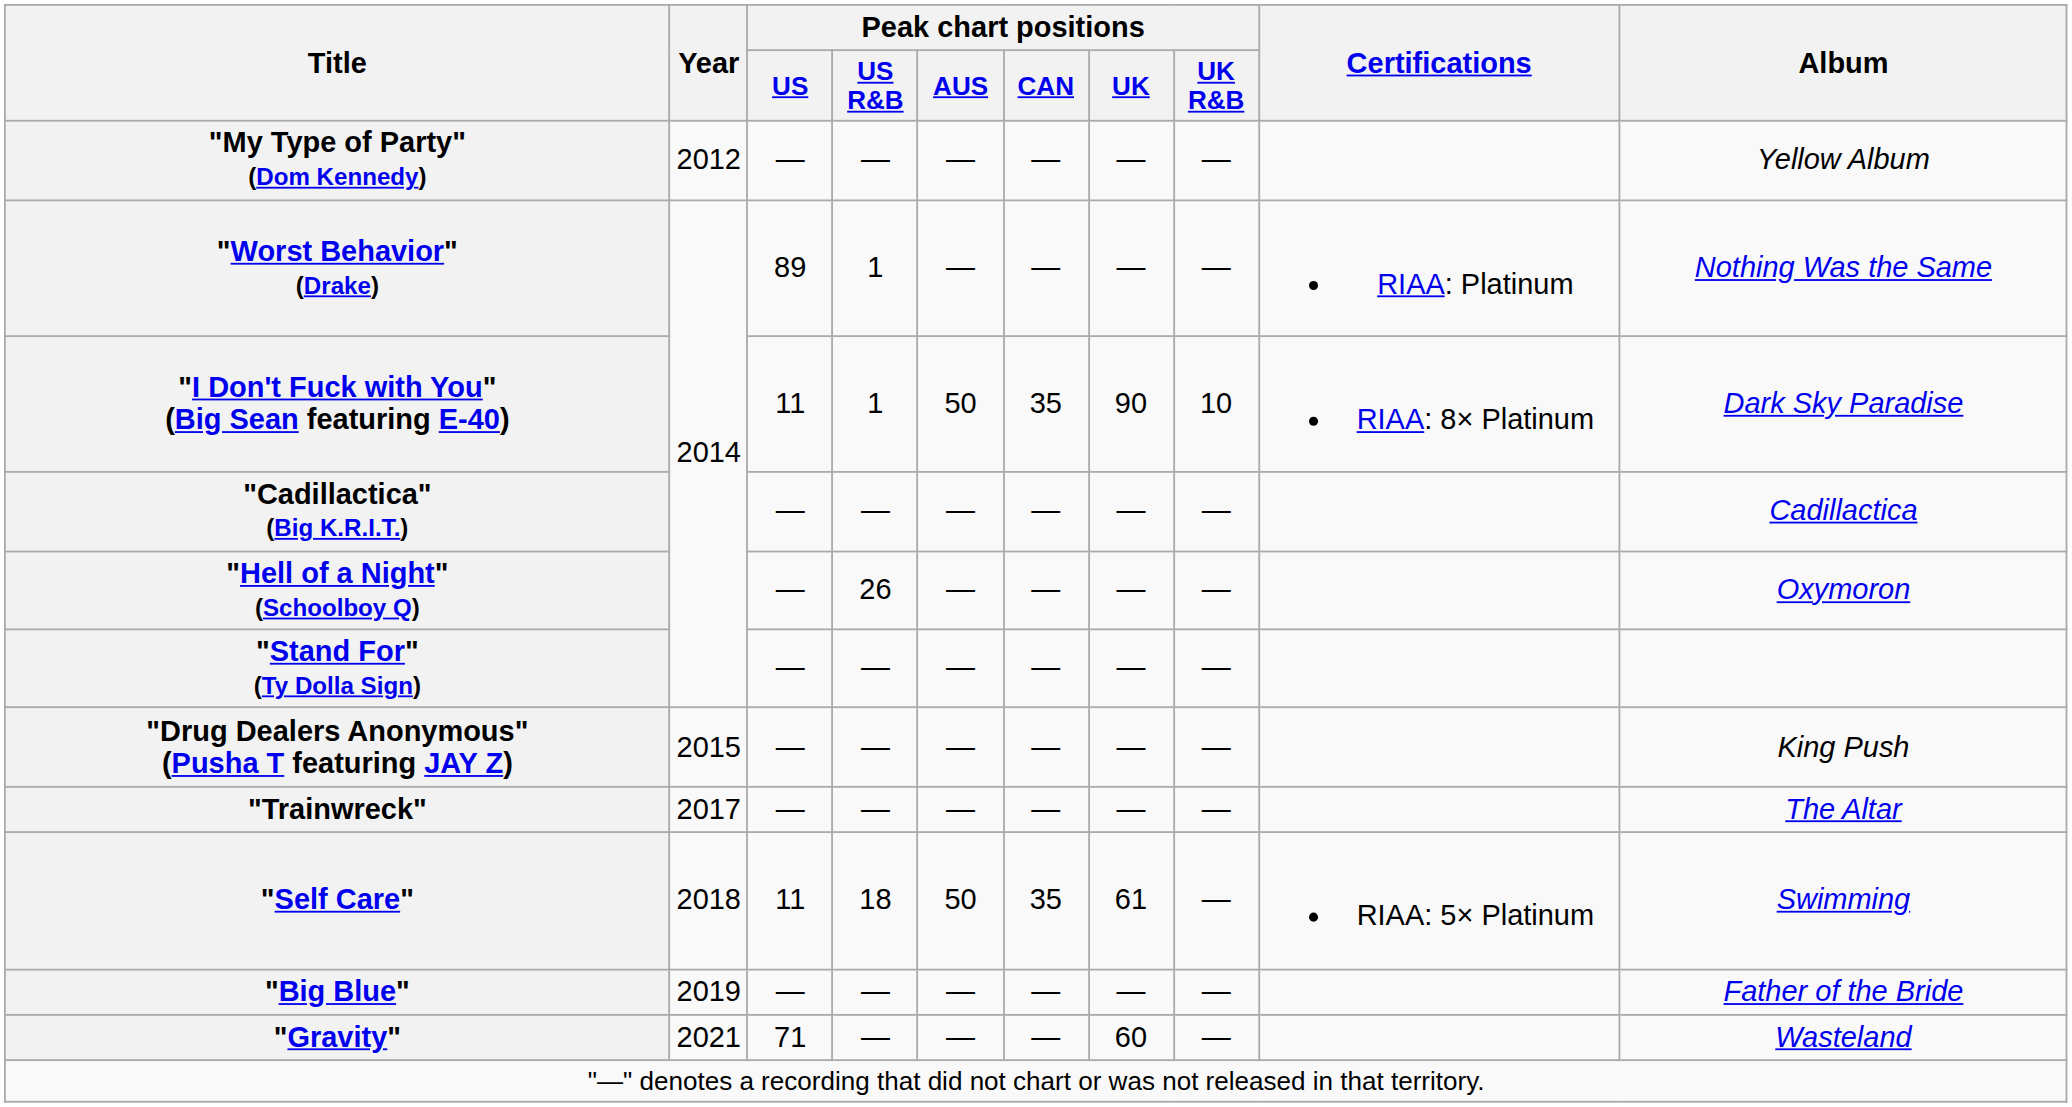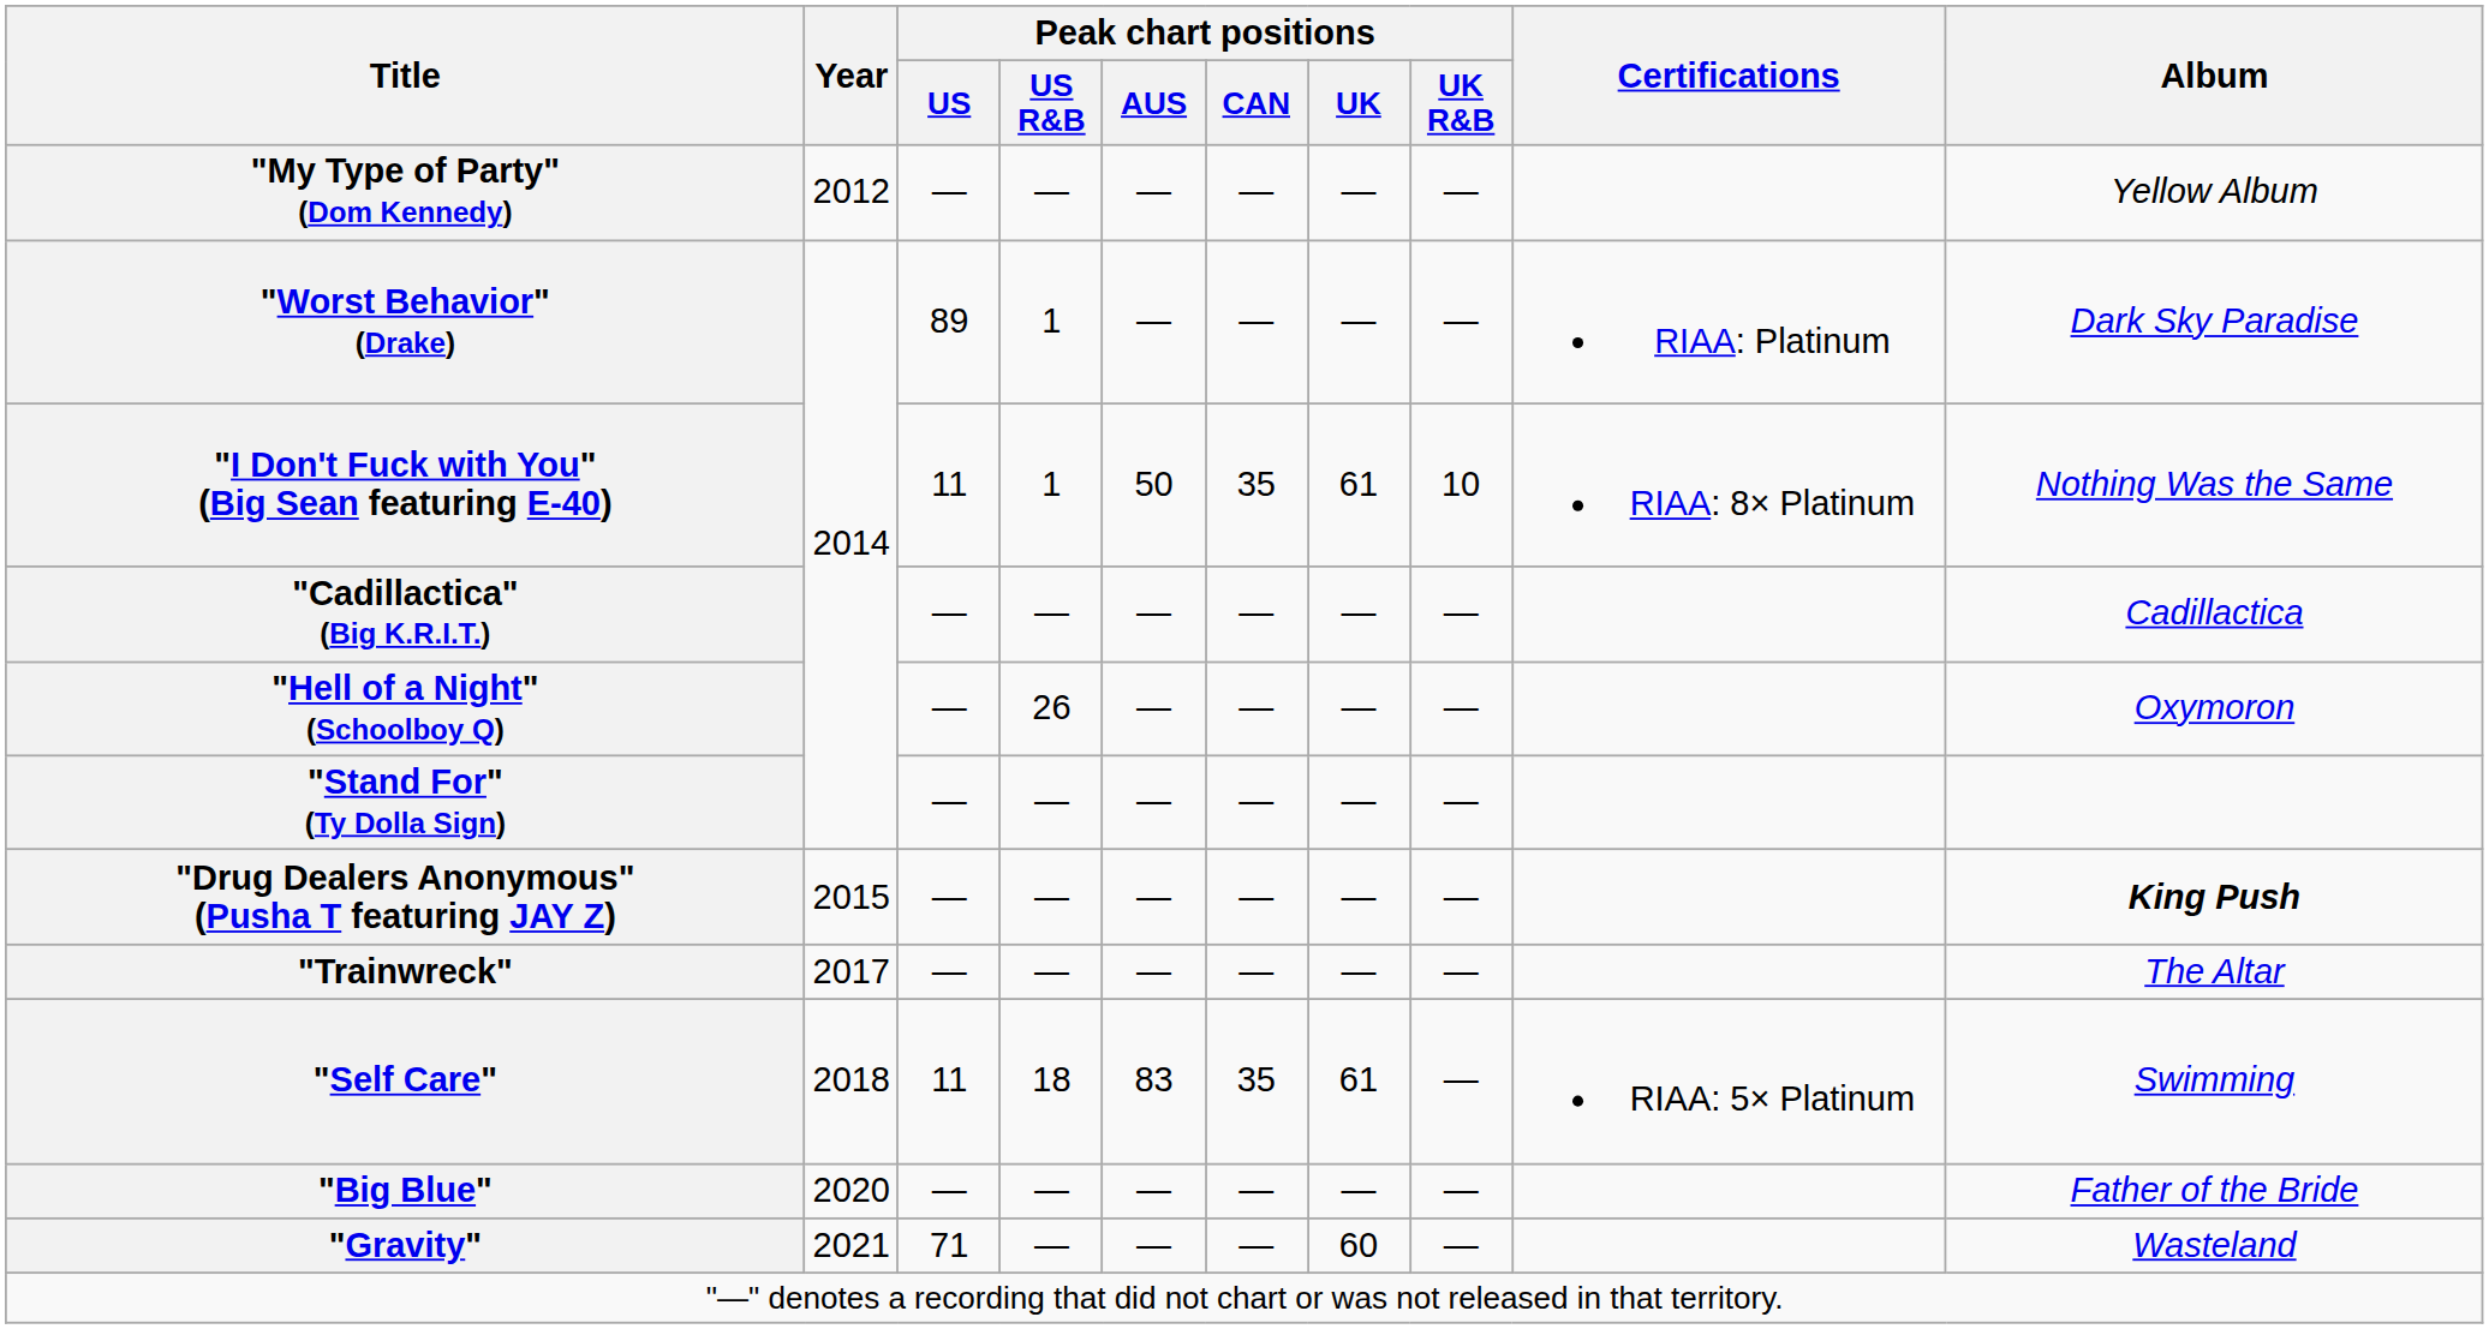"Worst Behavior" (Drake) | Album: Nothing Was the Same -> Dark Sky Paradise
"I Don't Fuck with You" (Big Sean featuring E-40) | Peak chart positions / UK: 90 -> 61
"I Don't Fuck with You" (Big Sean featuring E-40) | Album: Dark Sky Paradise -> Nothing Was the Same
"Drug Dealers Anonymous" (Pusha T featuring JAY Z) | Album: normal -> bold
"Self Care" | Peak chart positions / AUS: 50 -> 83
"Big Blue" | Year: 2019 -> 2020
